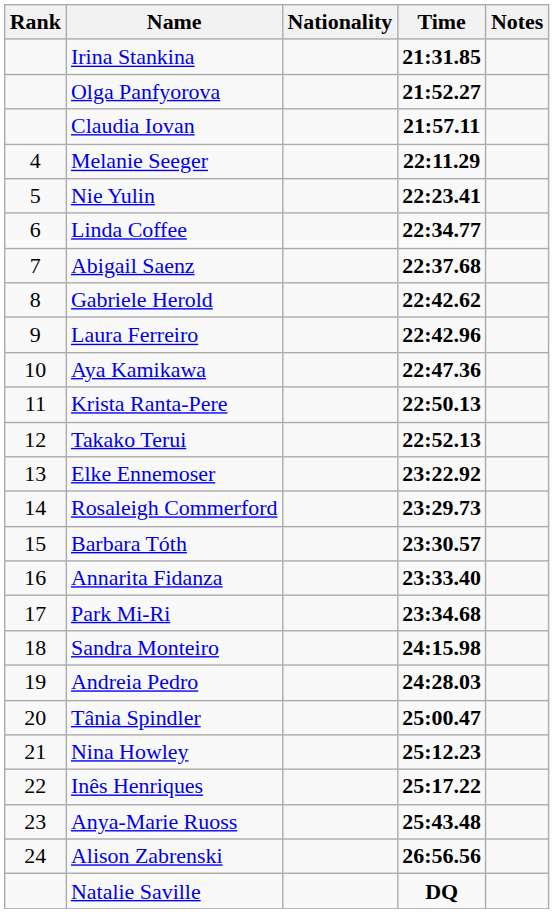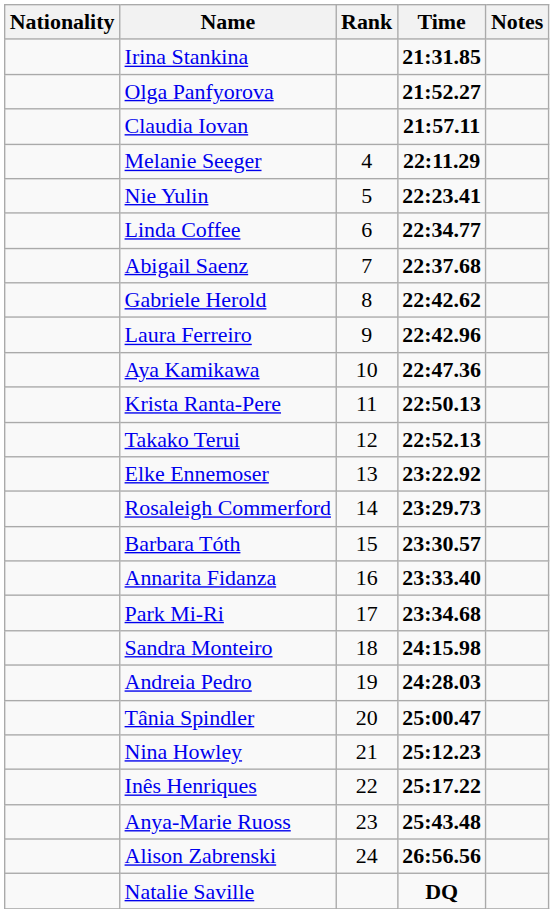columns swapped: Rank <-> Nationality
